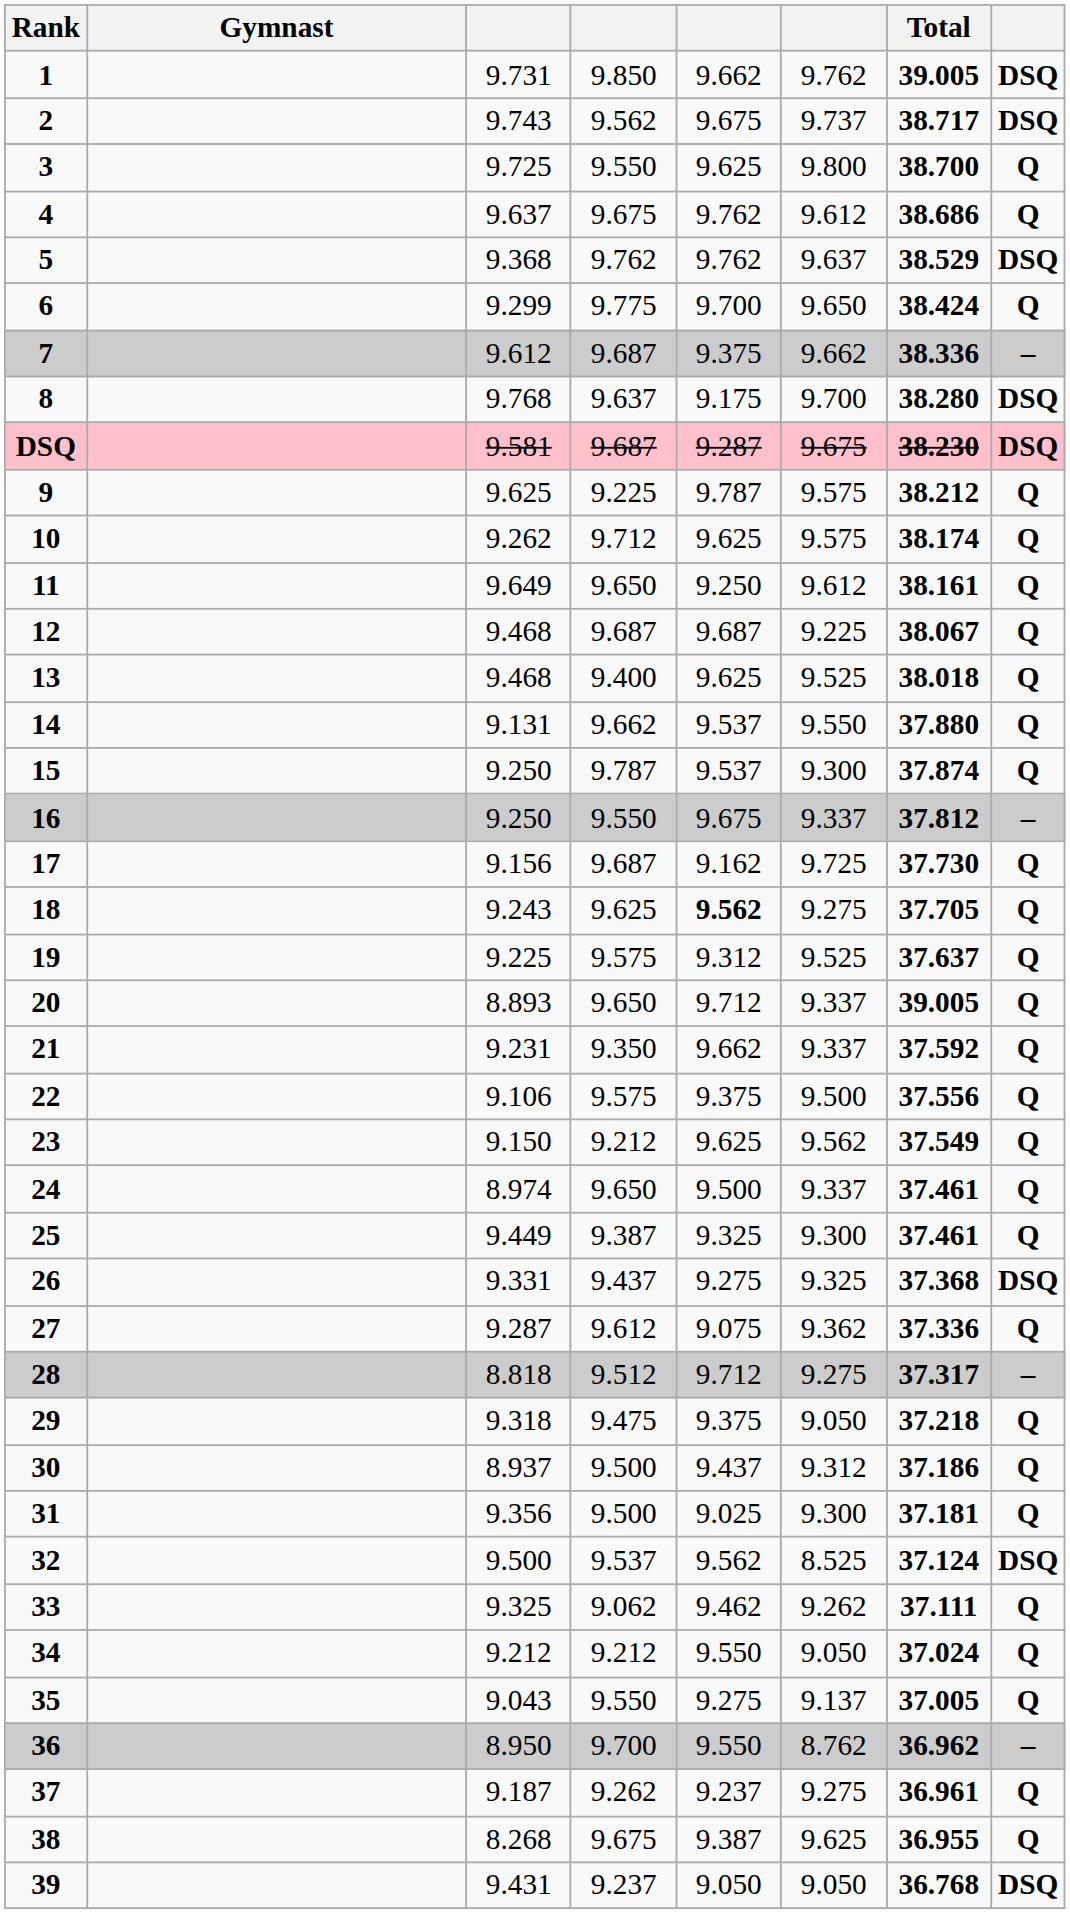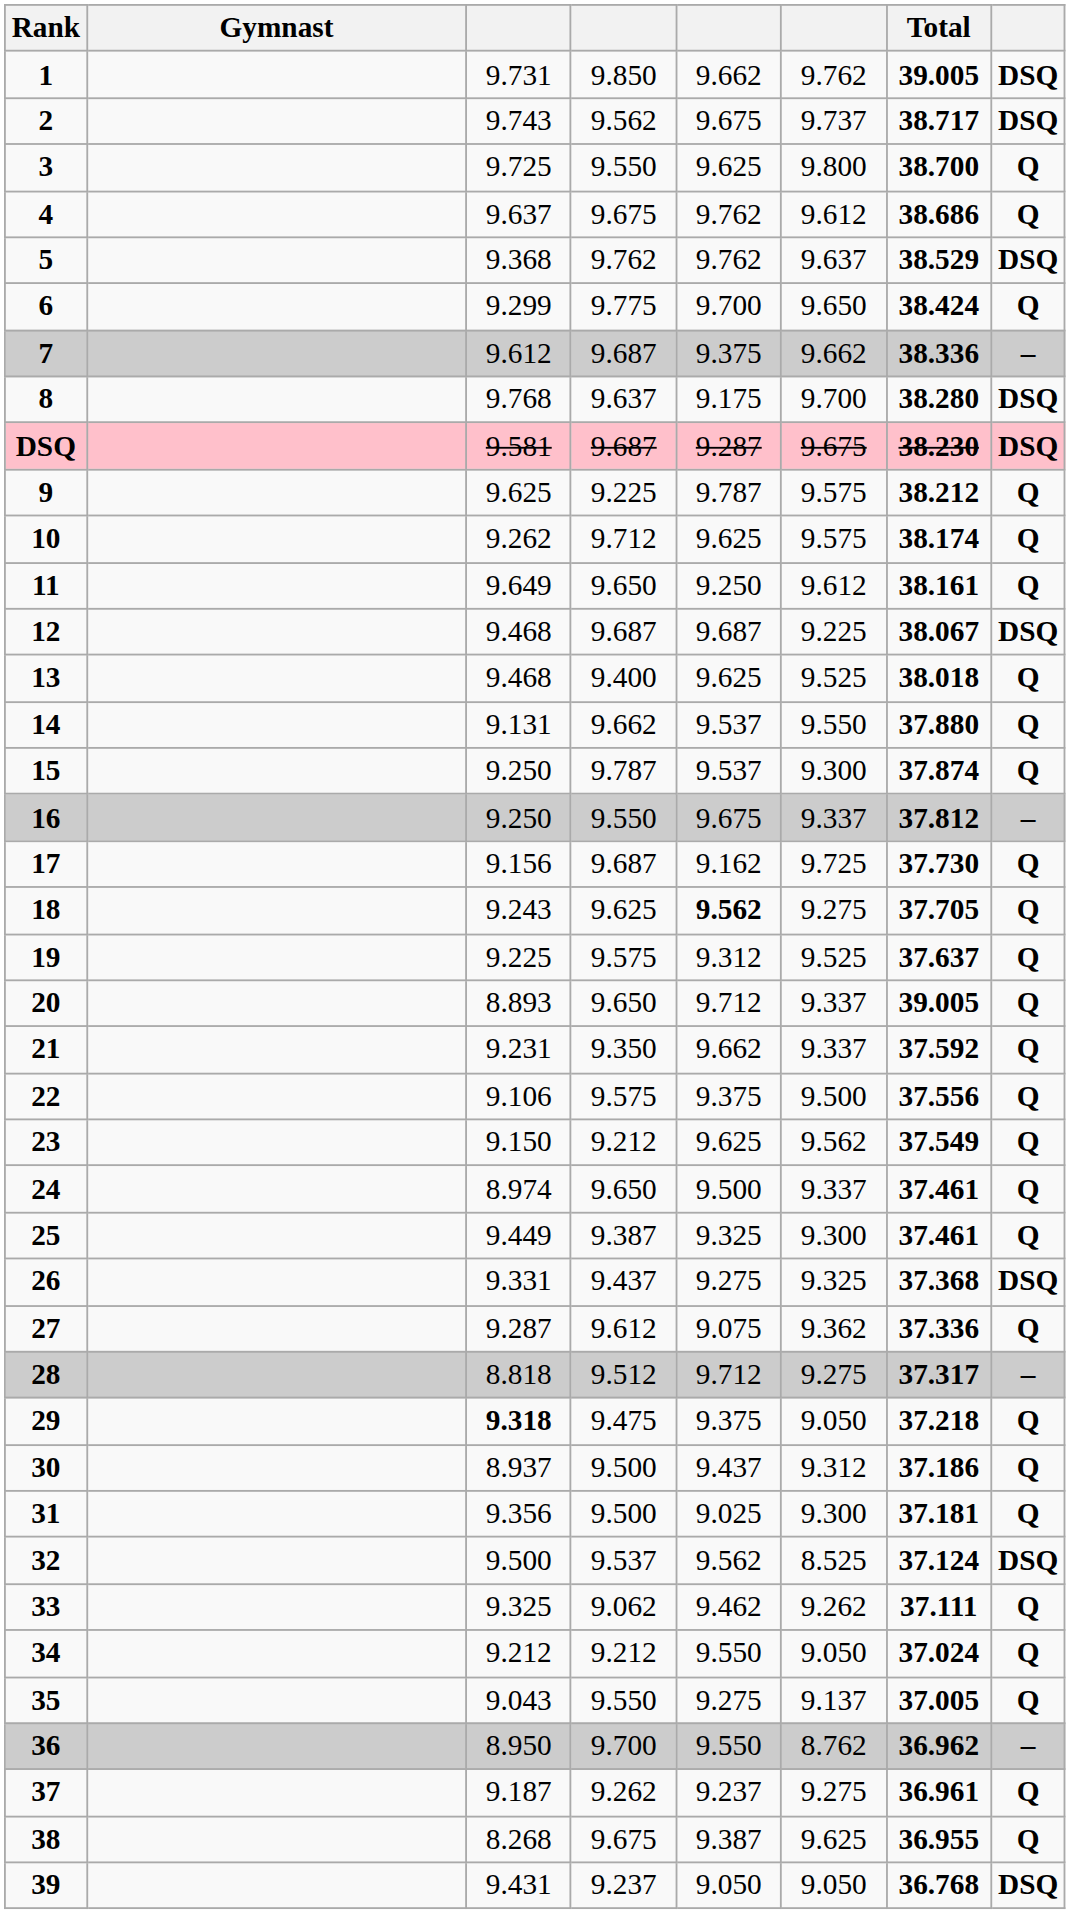12 | column 8: Q -> DSQ
29 | column 3: normal -> bold
